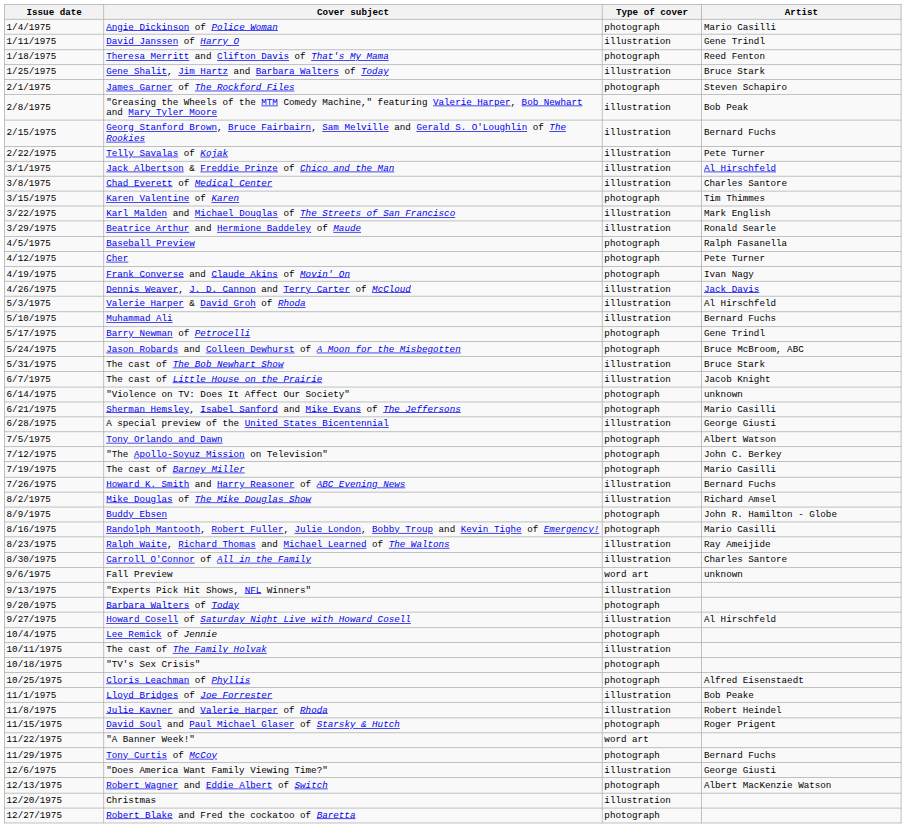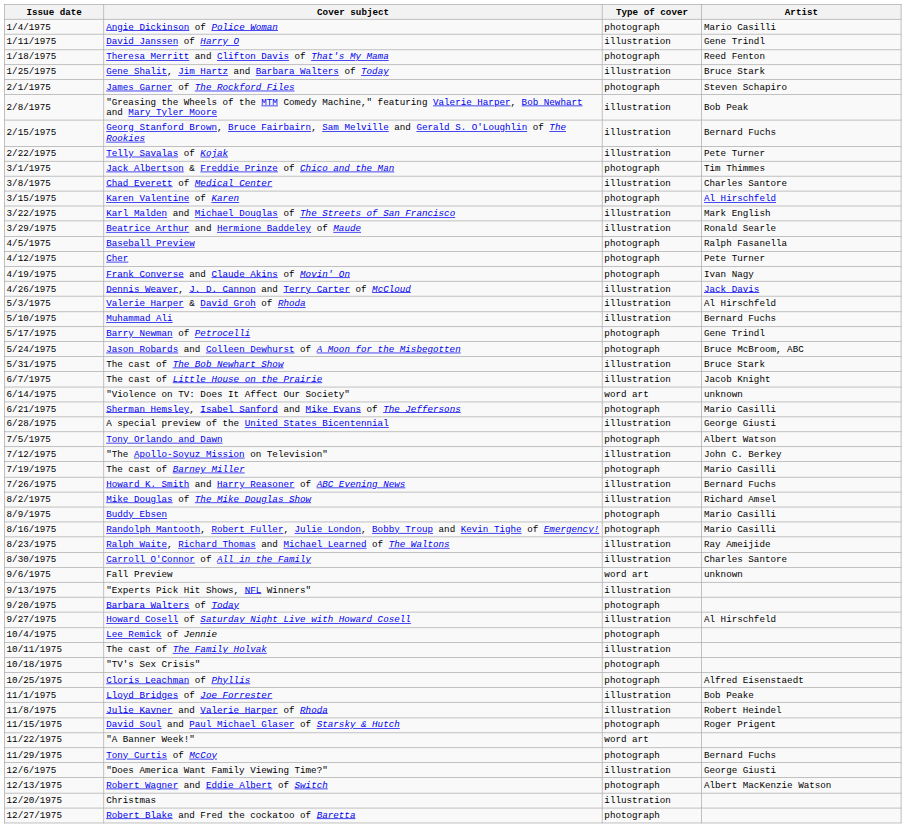Jack Albertson & Freddie Prinze of Chico and the Man | Type of cover: illustration -> photograph
Jack Albertson & Freddie Prinze of Chico and the Man | Artist: Al Hirschfeld -> Tim Thimmes
Karen Valentine of Karen | Artist: Tim Thimmes -> Al Hirschfeld
"Violence on TV: Does It Affect Our Society" | Type of cover: photograph -> word art
"The Apollo-Soyuz Mission on Television" | Type of cover: photograph -> illustration
Buddy Ebsen | Artist: John R. Hamilton - Globe -> Mario Casilli
